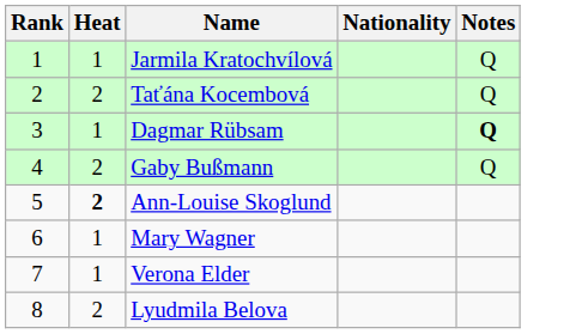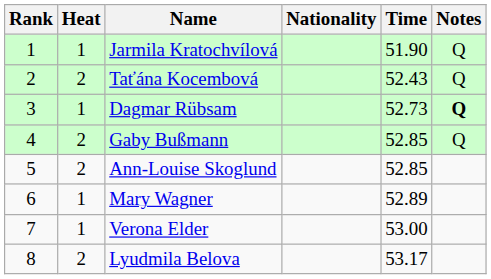+ column: Time | 51.90 | 52.43 | 52.73 | 52.85 | 52.85 | 52.89 | 53.00 | 53.17
Ann-Louise Skoglund | Heat: bold -> normal
